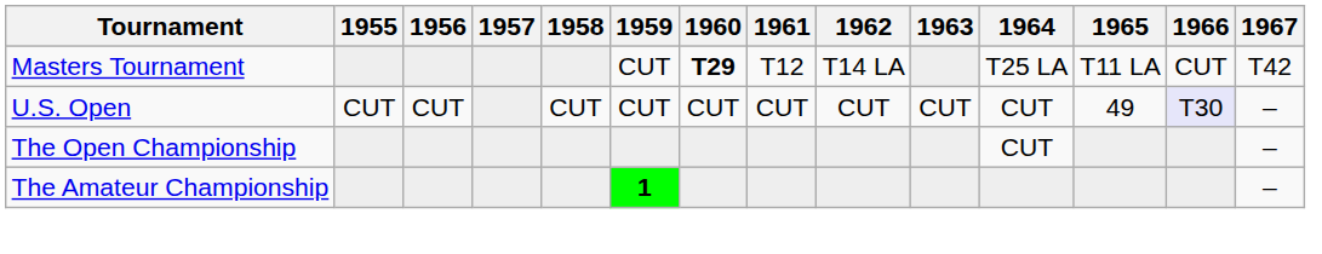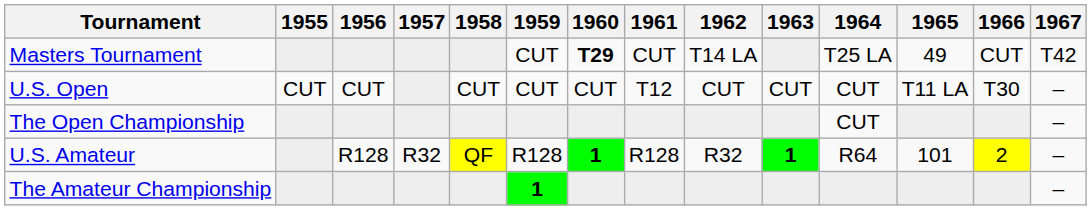Masters Tournament | 1961: T12 -> CUT
Masters Tournament | 1965: T11 LA -> 49
U.S. Open | 1961: CUT -> T12
U.S. Open | 1965: 49 -> T11 LA
U.S. Open | 1966: lavender background -> no background
+ row: U.S. Amateur | R128 | R32 | QF | R128 | 1 | R128 | R32 | 1 | R64 | 101 | 2 | –
